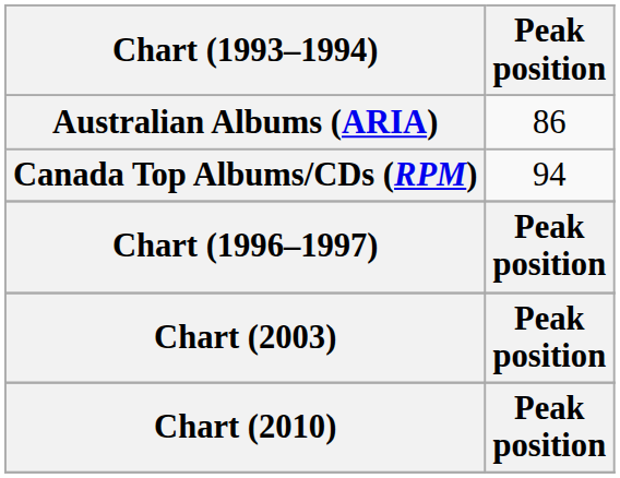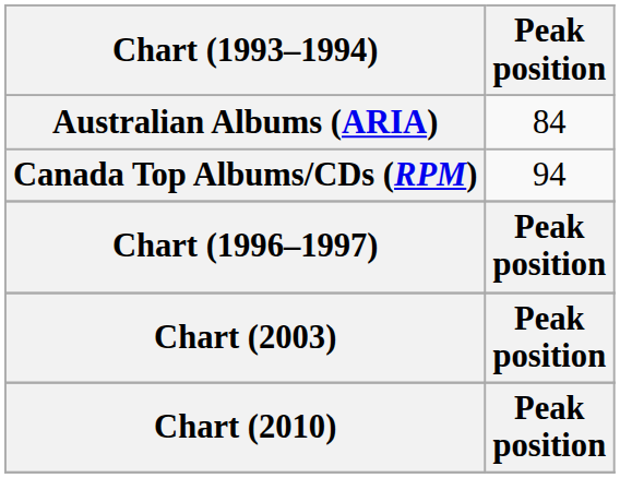Australian Albums (ARIA) | Peak position: 86 -> 84
